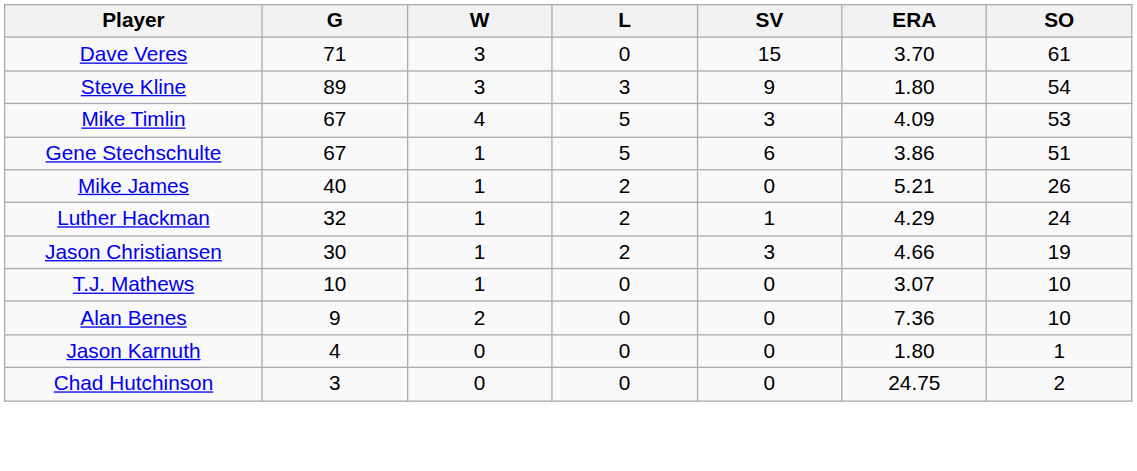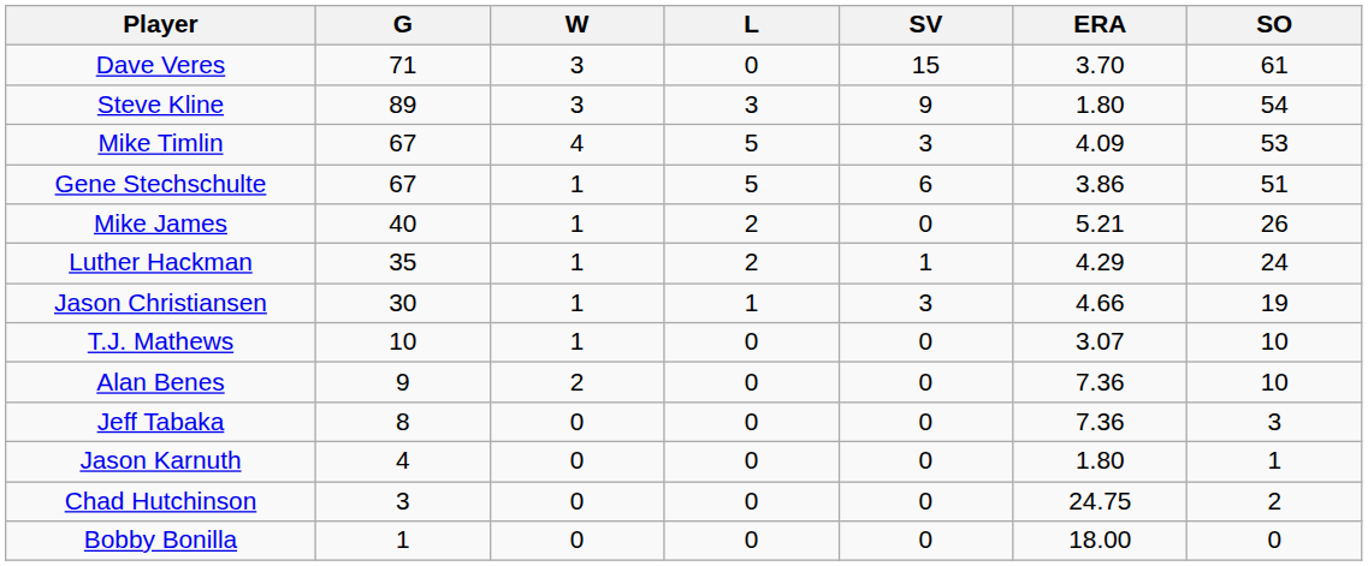Luther Hackman | G: 32 -> 35
Jason Christiansen | L: 2 -> 1
+ row: Jeff Tabaka | 8 | 0 | 0 | 0 | 7.36 | 3
+ row: Bobby Bonilla | 1 | 0 | 0 | 0 | 18.00 | 0
